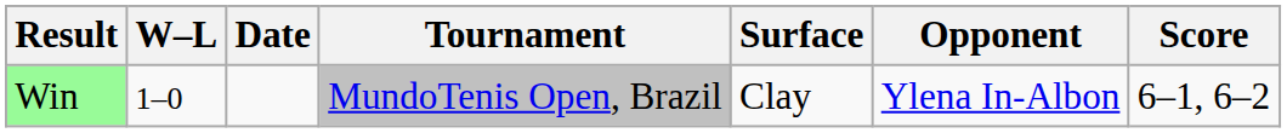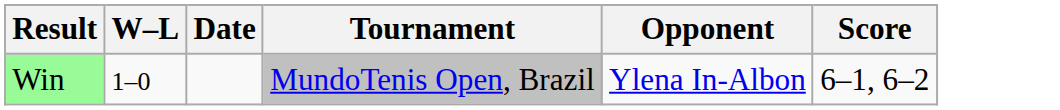- column: Surface | Clay
